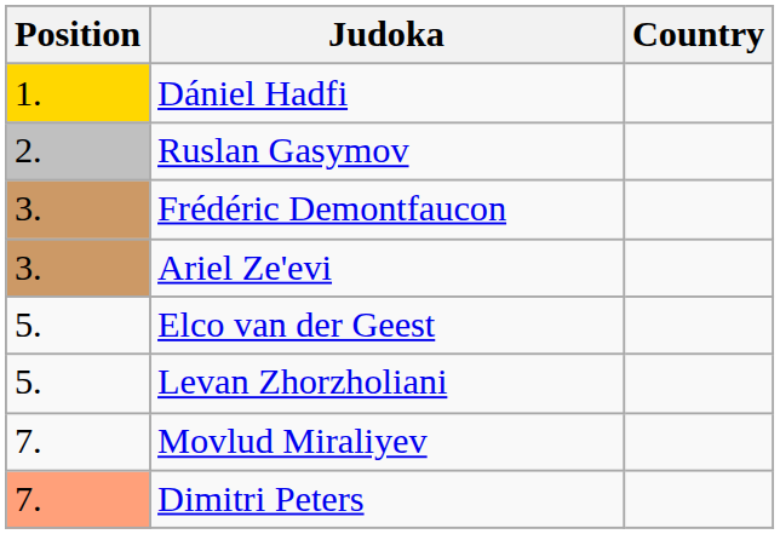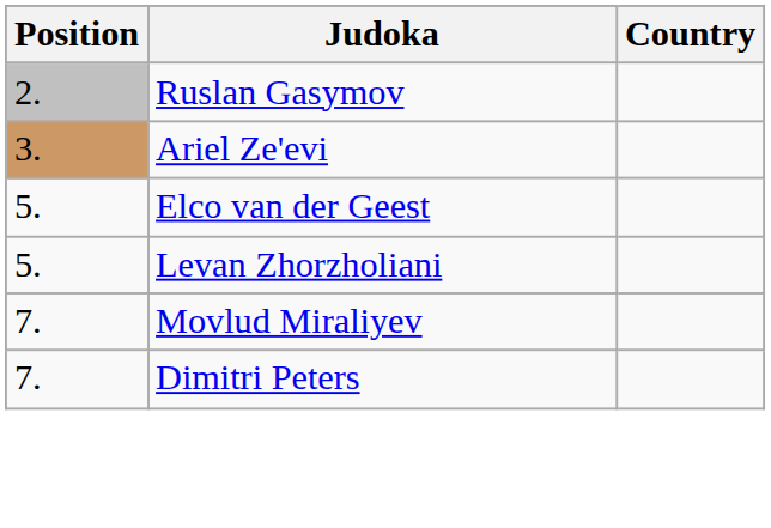- row: 1. | Dániel Hadfi
- row: 3. | Frédéric Demontfaucon
Dimitri Peters | Position: lightsalmon background -> no background
